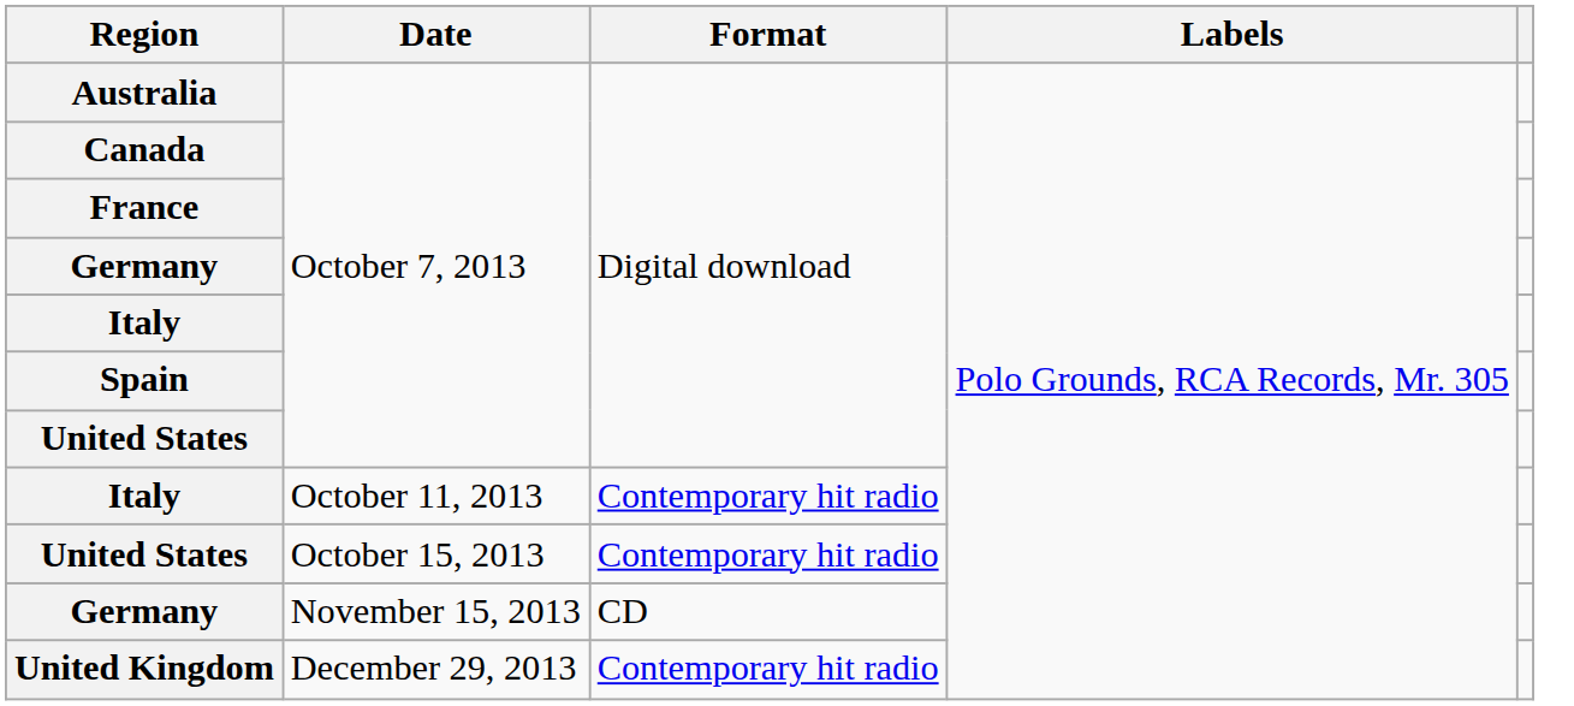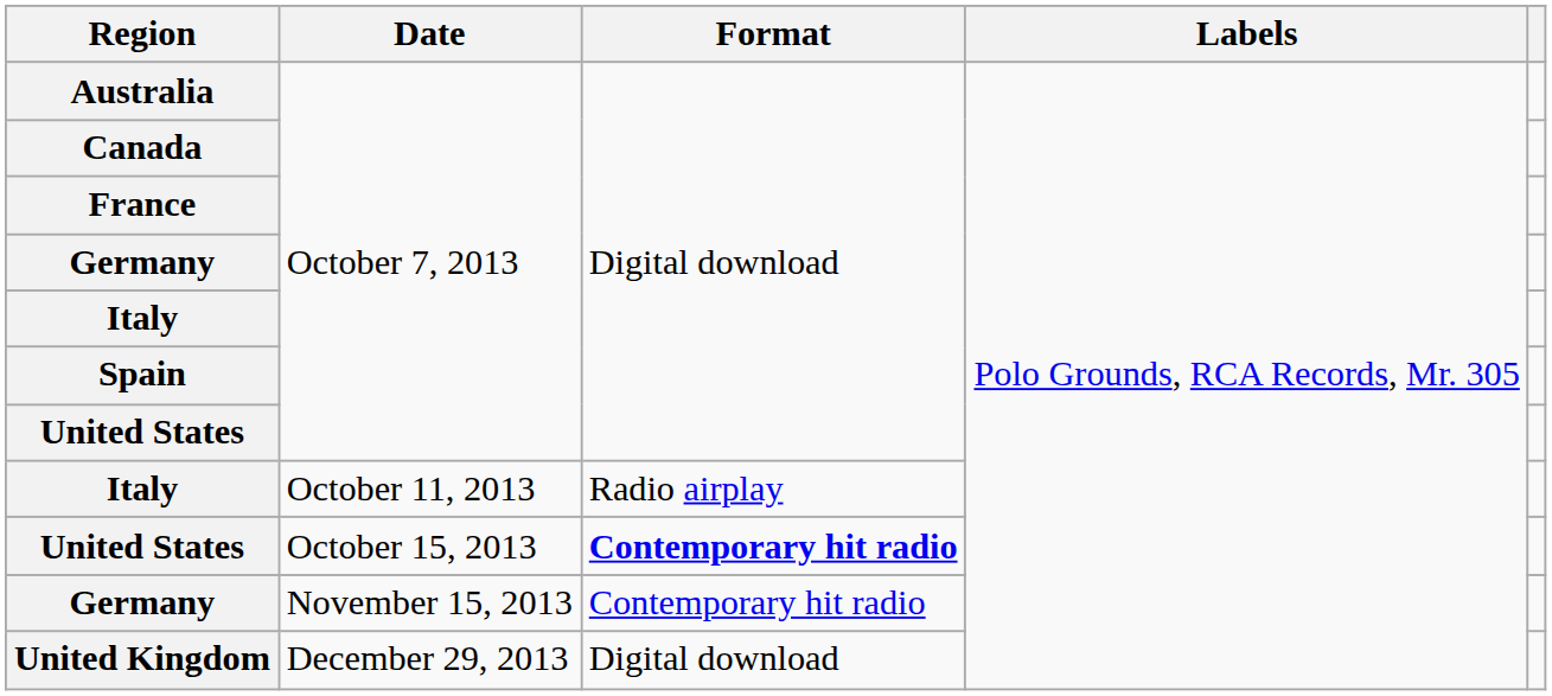Italy / October 11, 2013 | Format: Contemporary hit radio -> Radio airplay
United States / October 15, 2013 | Format: normal -> bold
Germany / November 15, 2013 | Format: CD -> Contemporary hit radio
United Kingdom | Format: Contemporary hit radio -> Digital download
